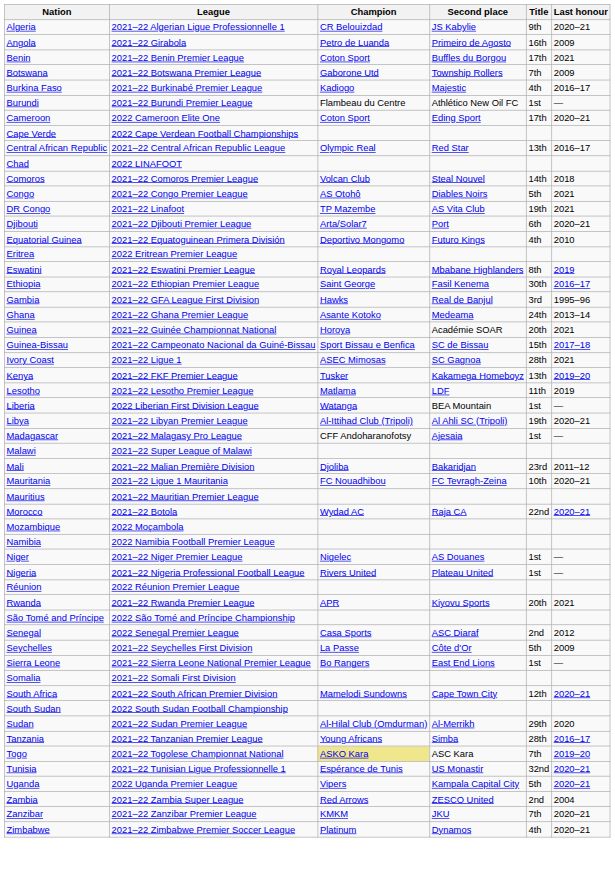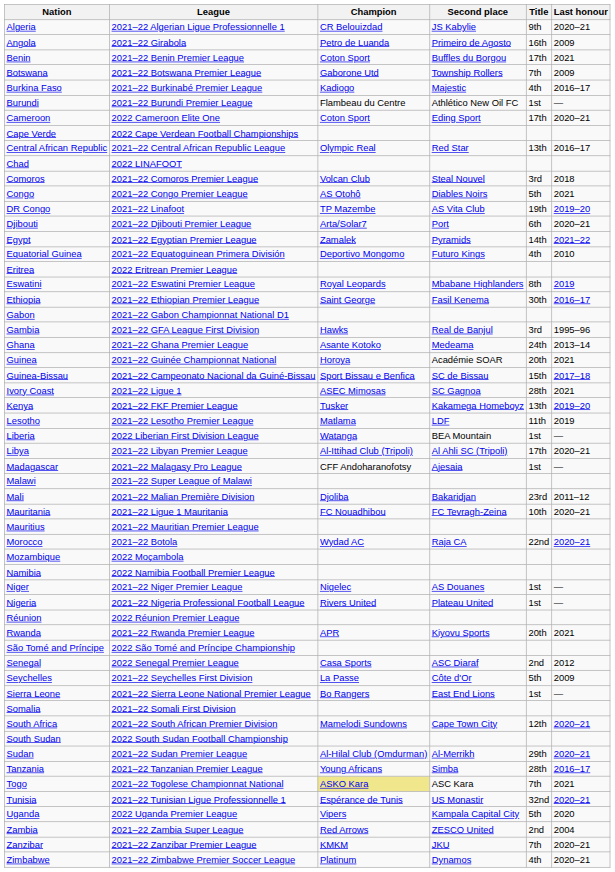Comoros | Title: 14th -> 3rd
DR Congo | Last honour: 2021 -> 2019–20
+ row: Egypt | 2021–22 Egyptian Premier League | Zamalek | Pyramids | 14th | 2021–22
+ row: Gabon | 2021–22 Gabon Championnat National D1
Libya | Title: 19th -> 17th
Sudan | Last honour: 2020 -> 2020–21
Togo | Last honour: 2019–20 -> 2021
Uganda | Last honour: 2020–21 -> 2020
